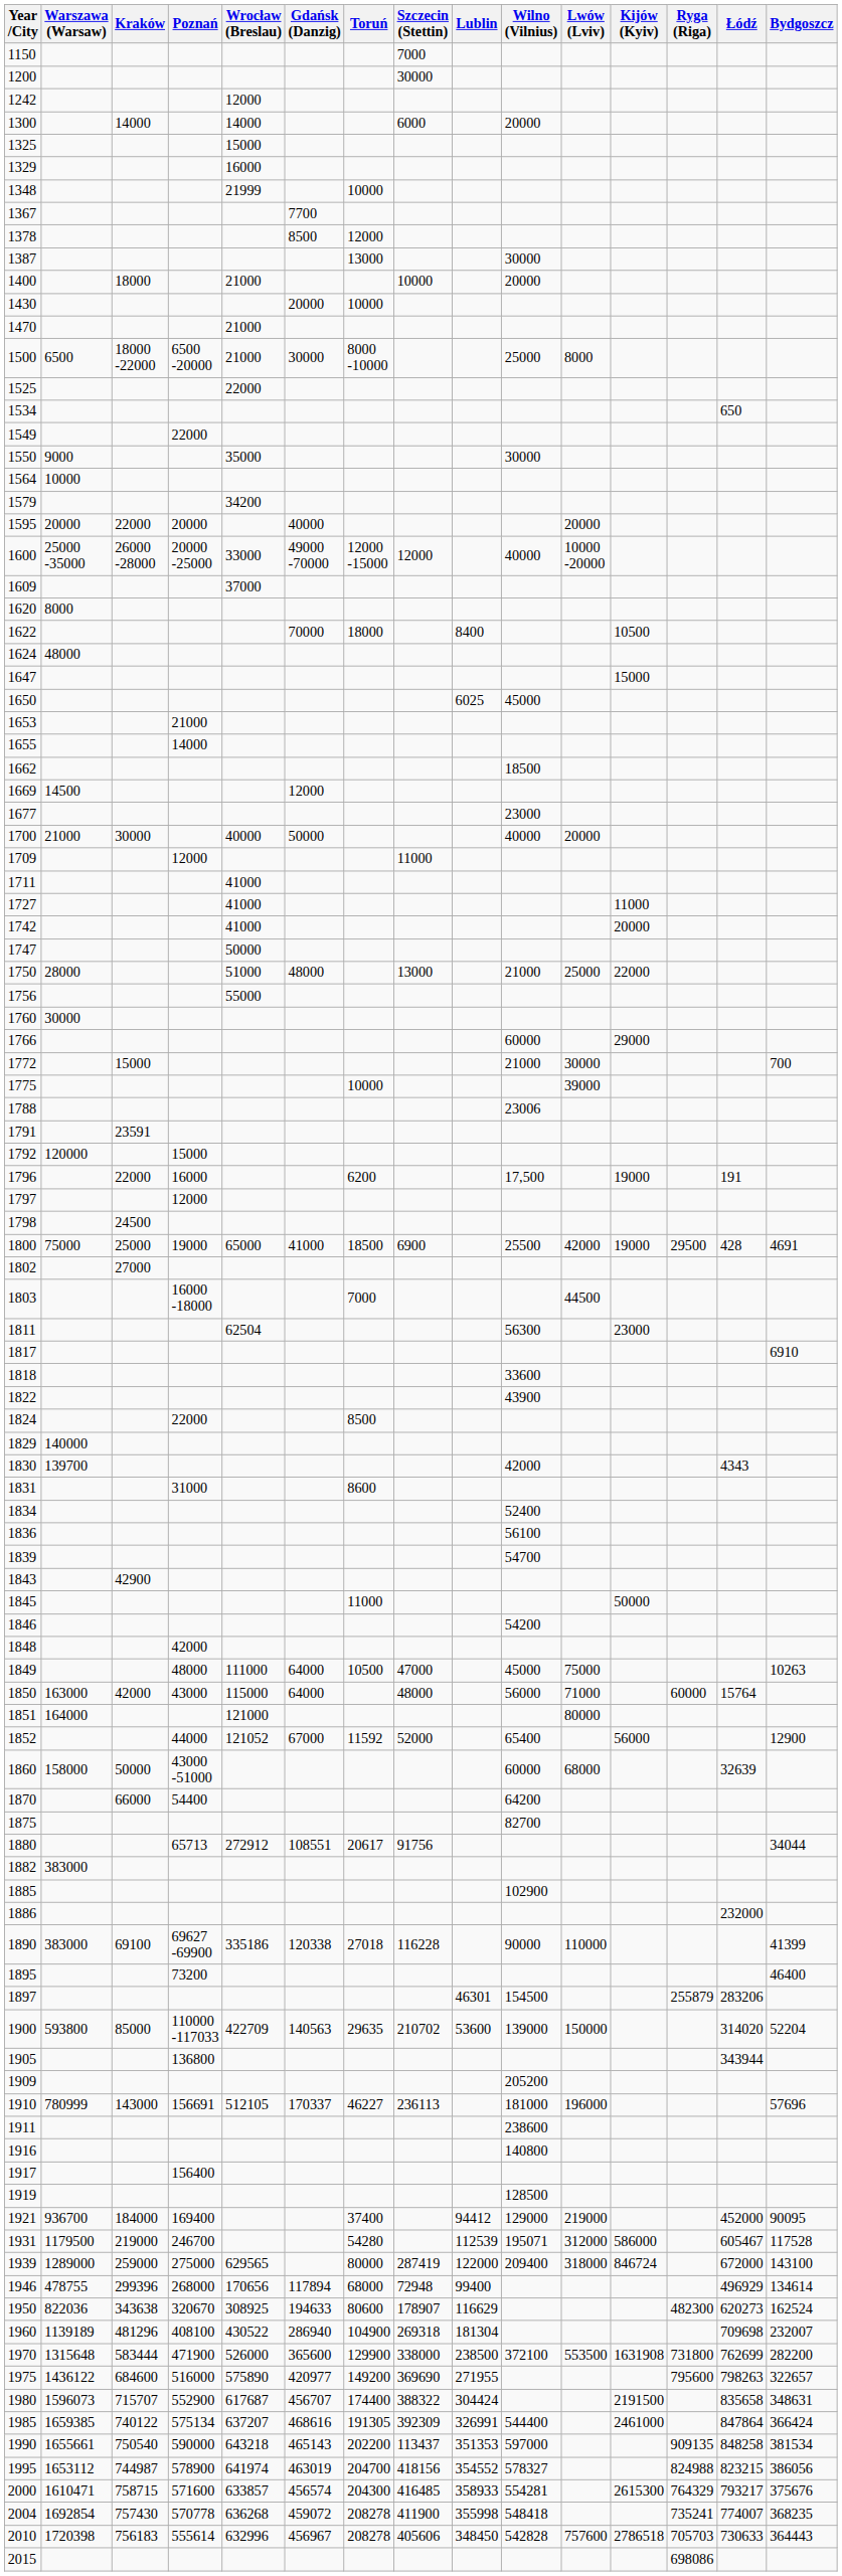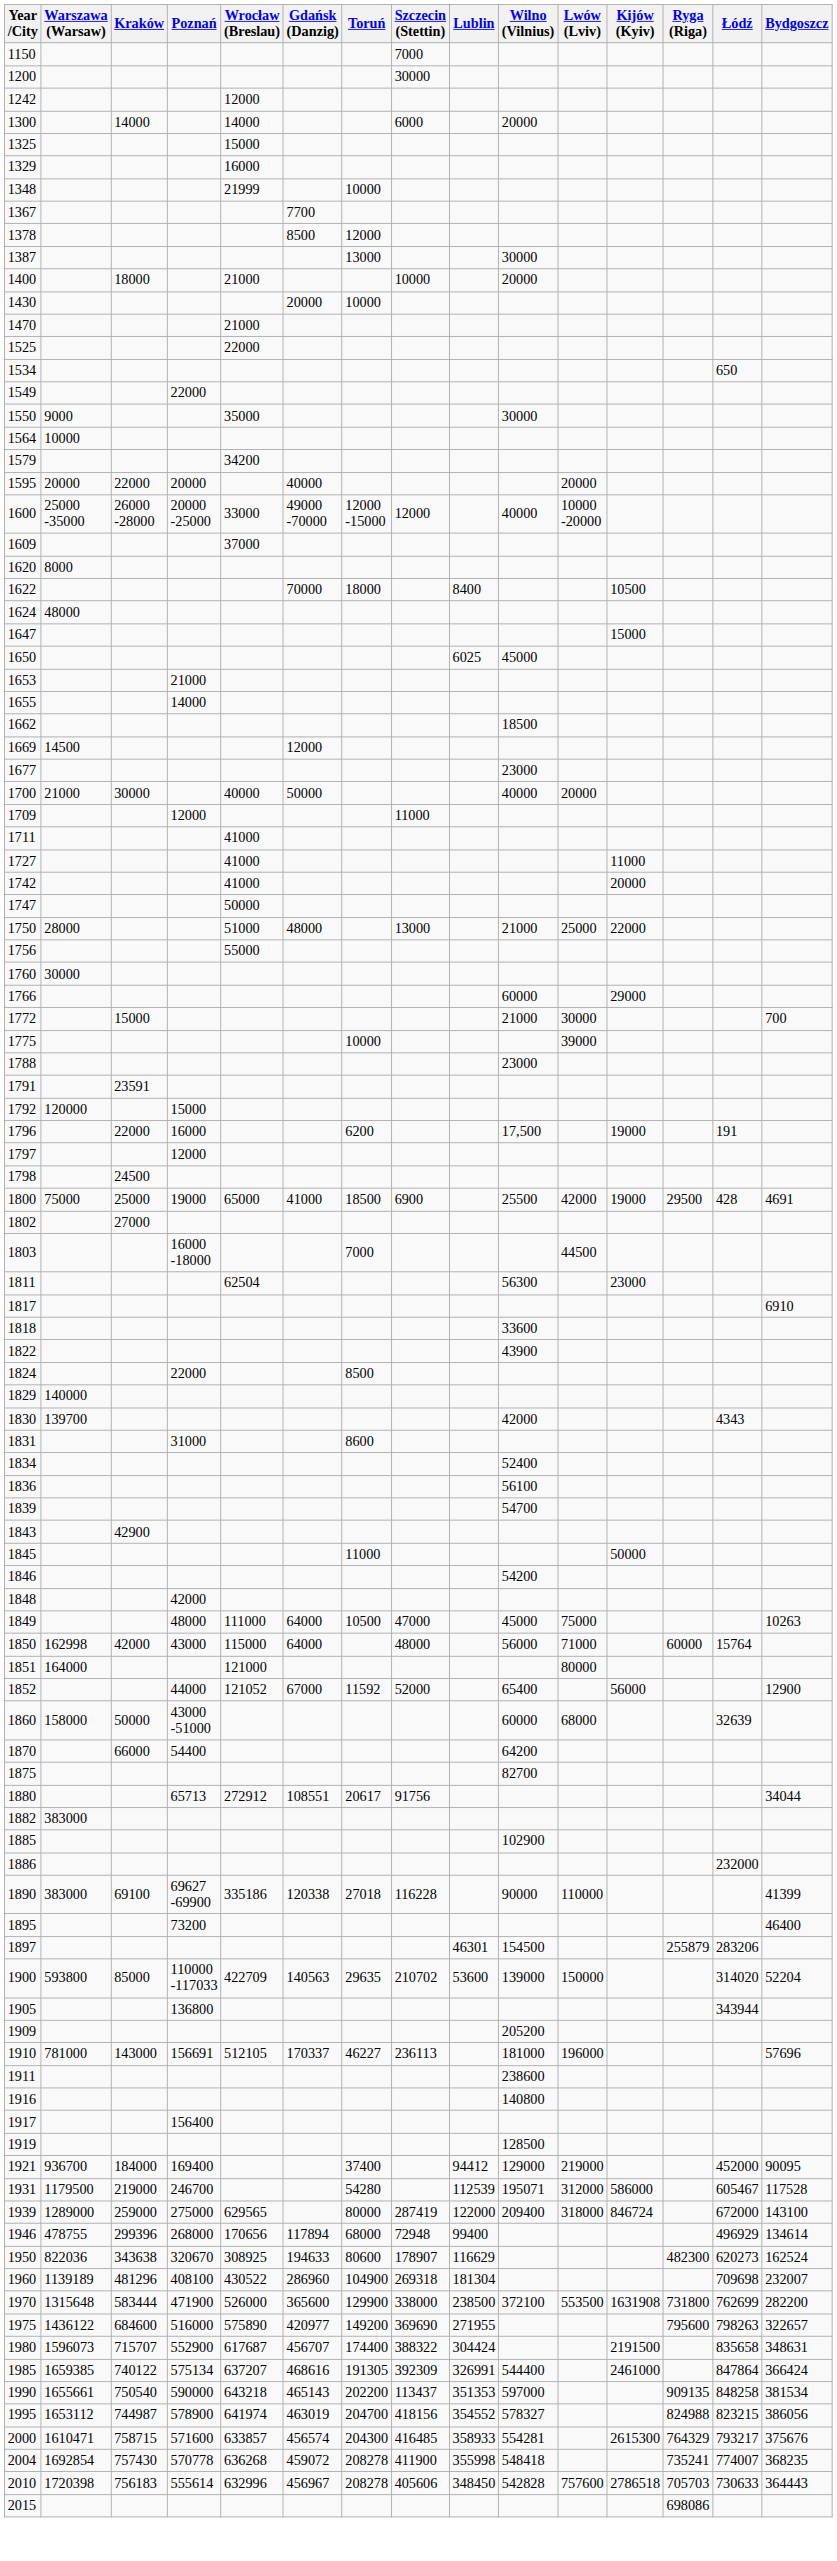- row: 1500 | 6500 | 18000 -22000 | 6500 -20000 | 21000 | 30000 | 8000 -10000 | 25000 | 8000
1788 | Wilno (Vilnius): 23006 -> 23000
1850 | Warszawa (Warsaw): 163000 -> 162998
1910 | Warszawa (Warsaw): 780999 -> 781000
1960 | Gdańsk (Danzig): 286940 -> 286960
